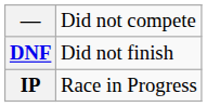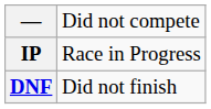rows swapped: DNF <-> IP
